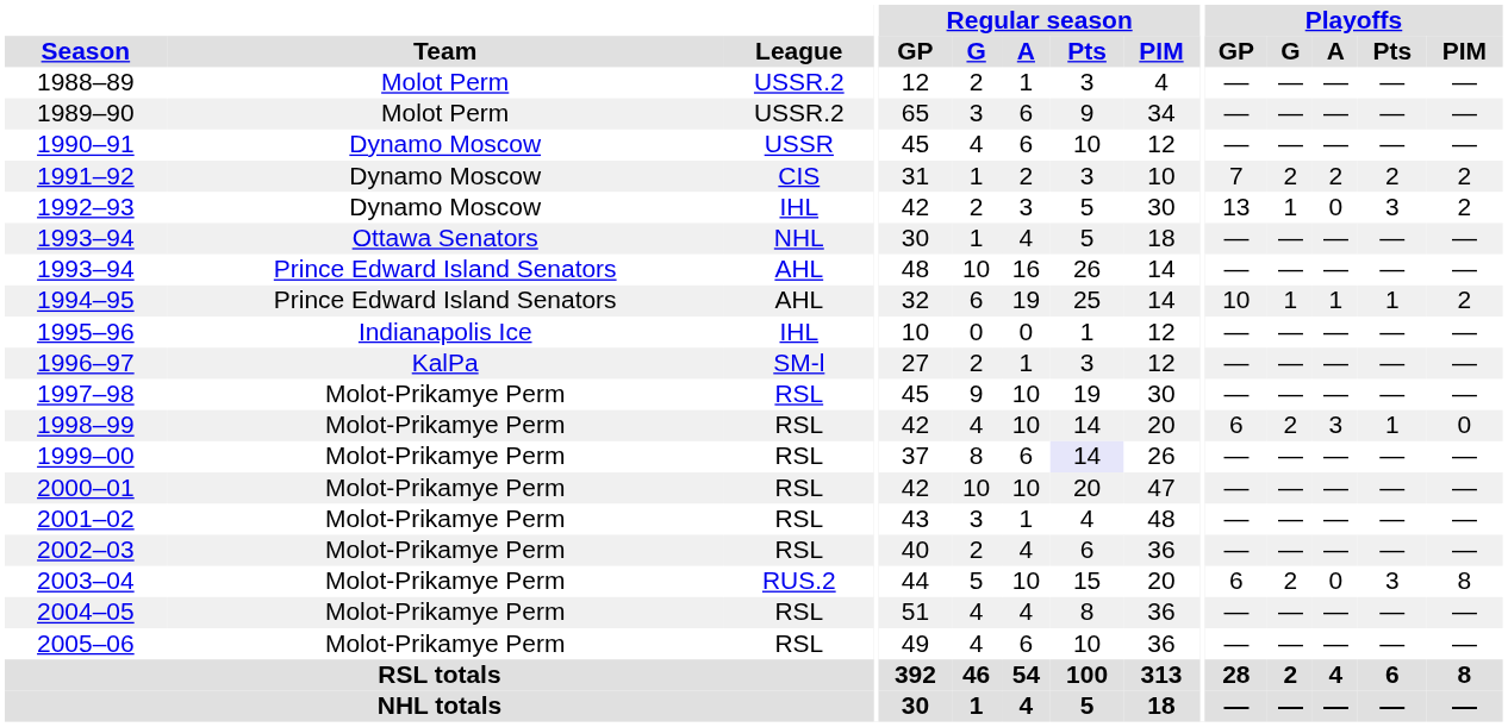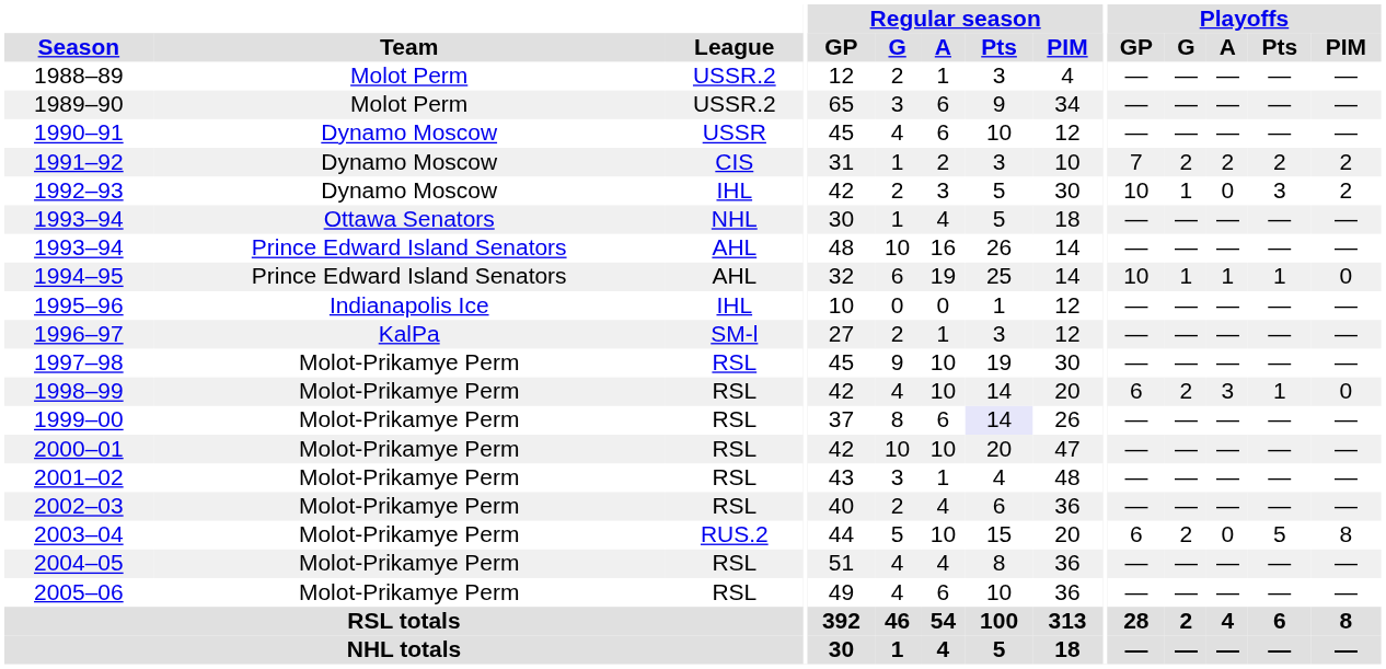1992–93 | Playoffs / GP: 13 -> 10
1994–95 | Playoffs / PIM: 2 -> 0
2003–04 | Playoffs / Pts: 3 -> 5
